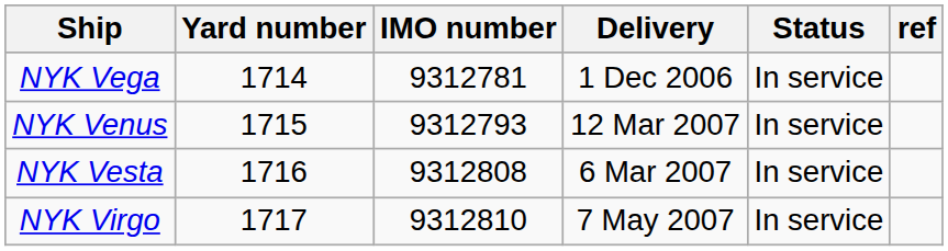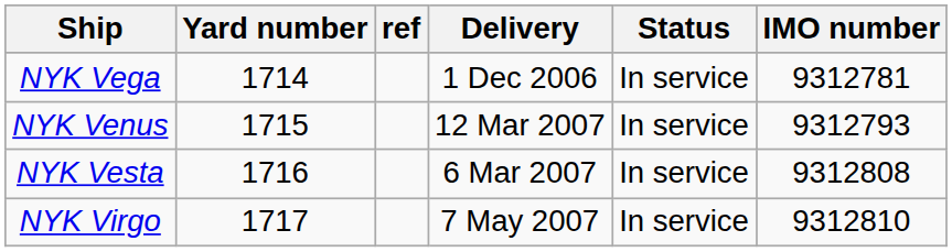columns swapped: IMO number <-> ref
